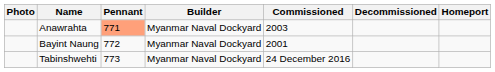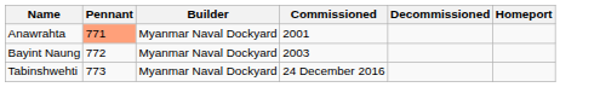- column: Photo
Anawrahta | Commissioned: 2003 -> 2001
Bayint Naung | Commissioned: 2001 -> 2003
